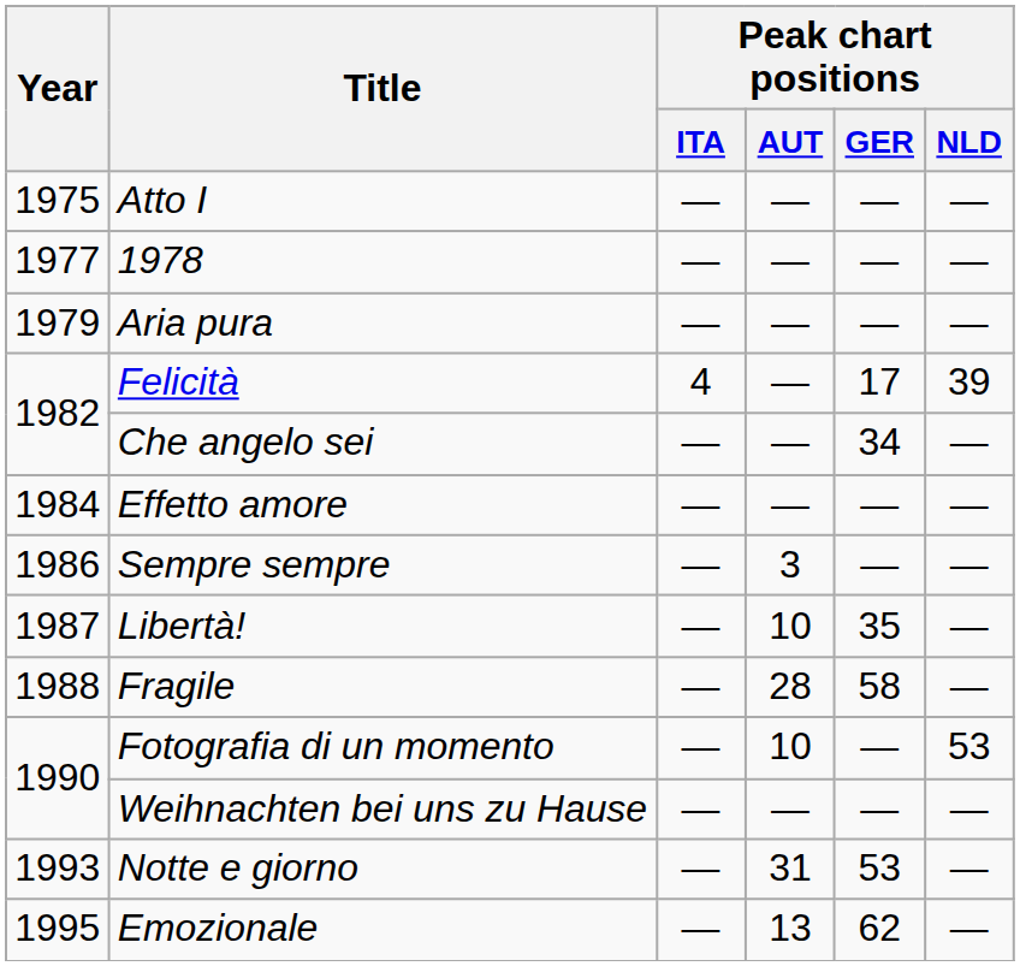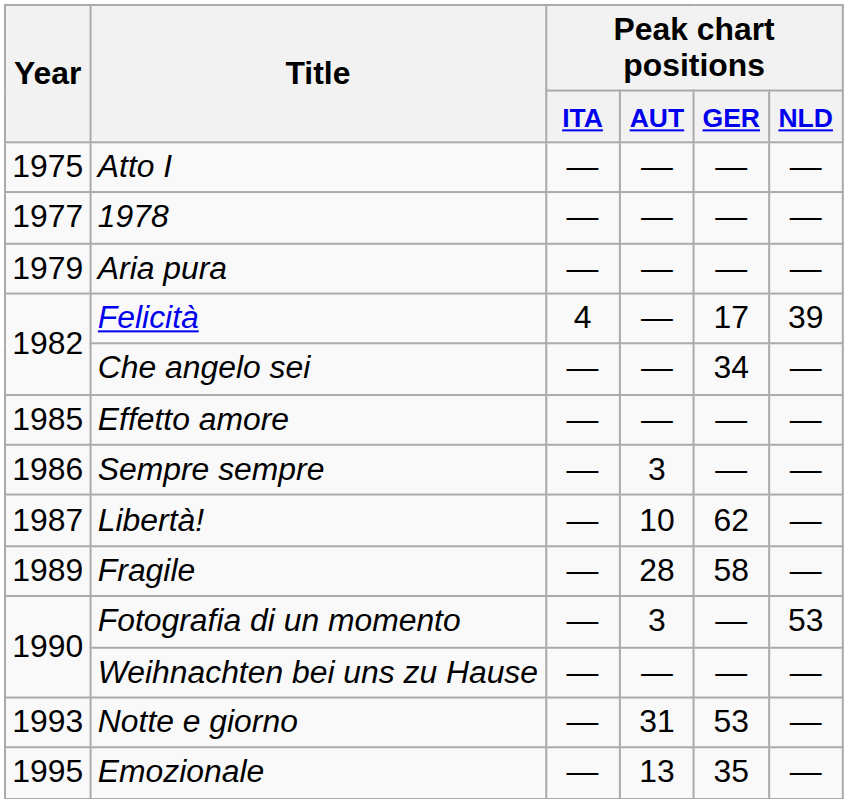Effetto amore | Year: 1984 -> 1985
Libertà! | Peak chart positions / GER: 35 -> 62
Fragile | Year: 1988 -> 1989
Fotografia di un momento | Peak chart positions / AUT: 10 -> 3
Emozionale | Peak chart positions / GER: 62 -> 35
